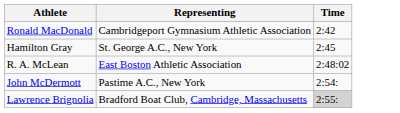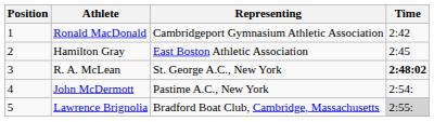+ column: Position | 1 | 2 | 3 | 4 | 5
Hamilton Gray | Representing: St. George A.C., New York -> East Boston Athletic Association
R. A. McLean | Representing: East Boston Athletic Association -> St. George A.C., New York
R. A. McLean | Time: normal -> bold
